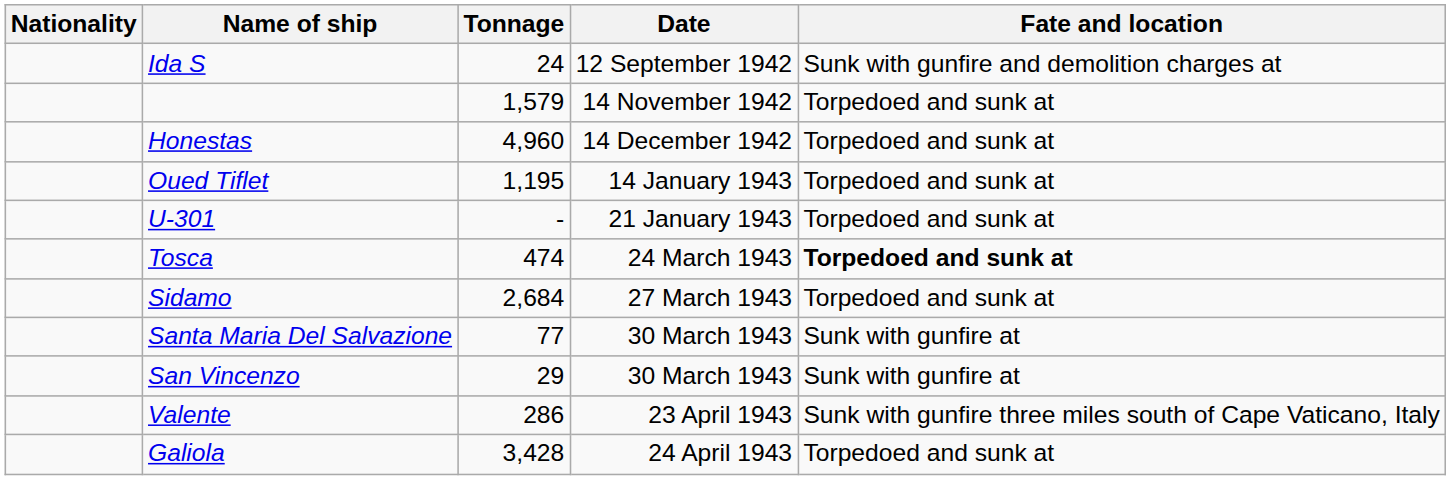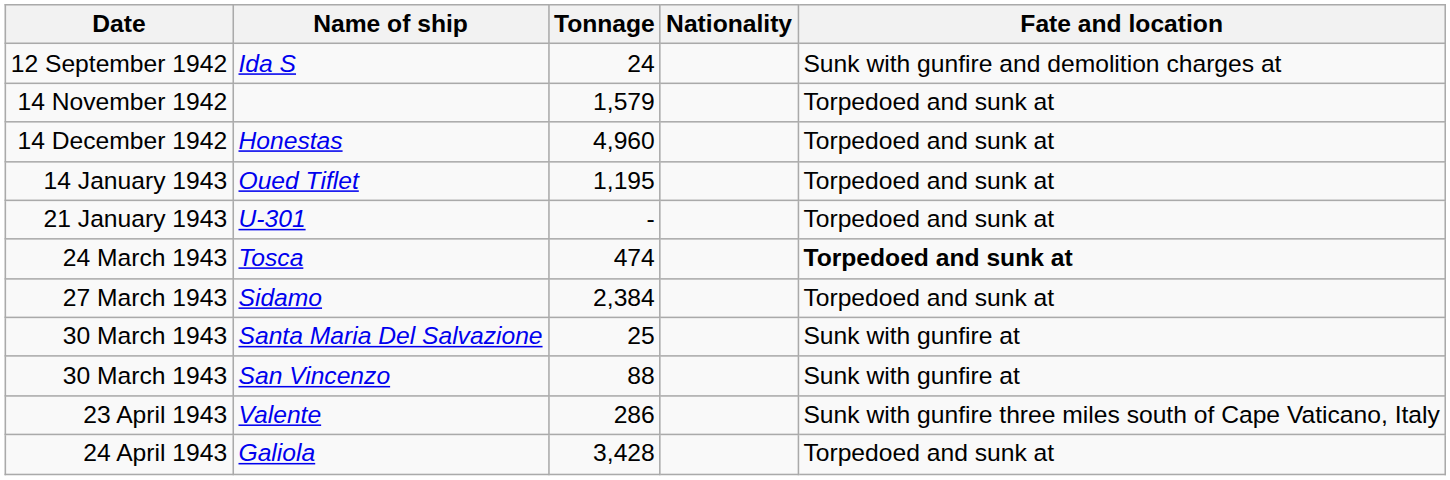columns swapped: Date <-> Nationality
Sidamo | Tonnage: 2,684 -> 2,384
Santa Maria Del Salvazione | Tonnage: 77 -> 25
San Vincenzo | Tonnage: 29 -> 88
